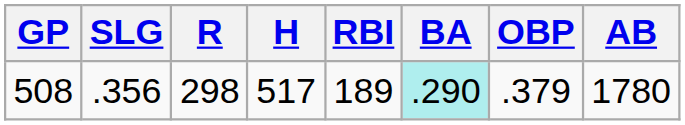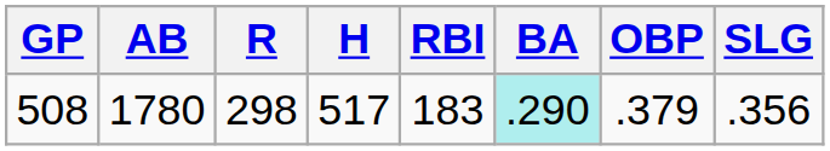columns swapped: AB <-> SLG
508 | RBI: 189 -> 183
